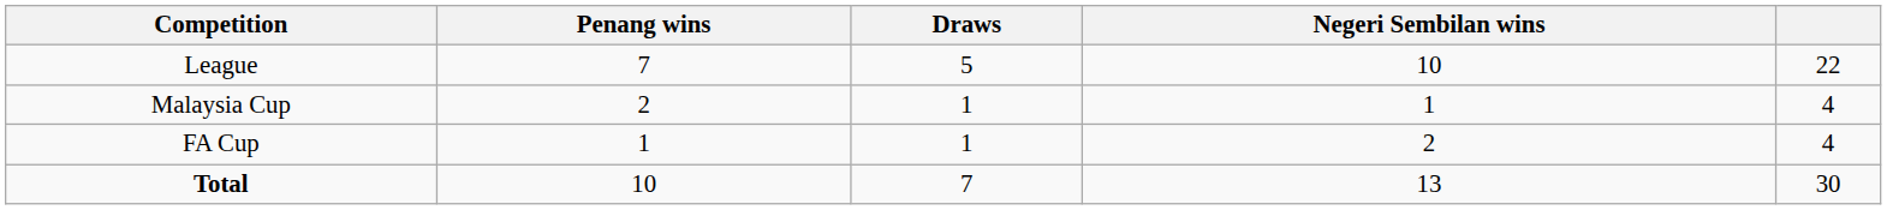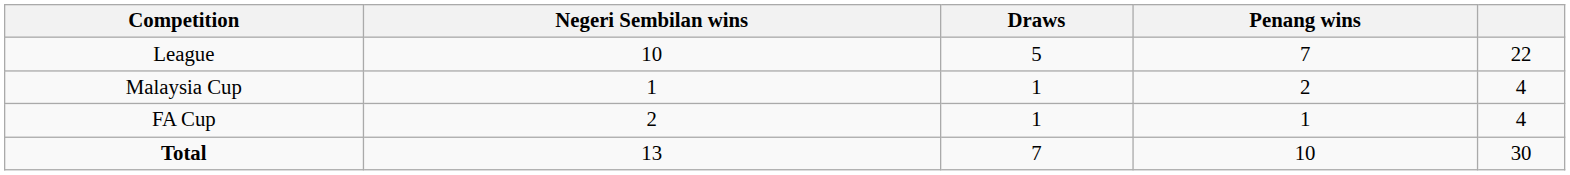columns swapped: Negeri Sembilan wins <-> Penang wins
